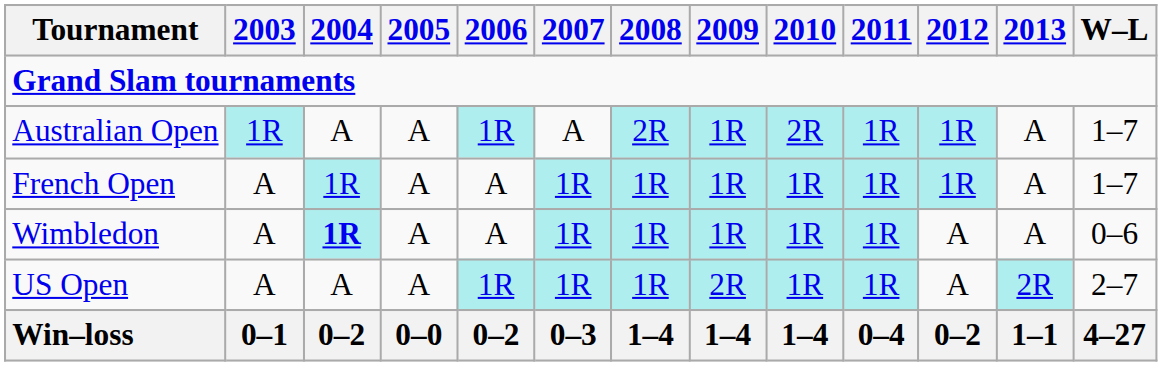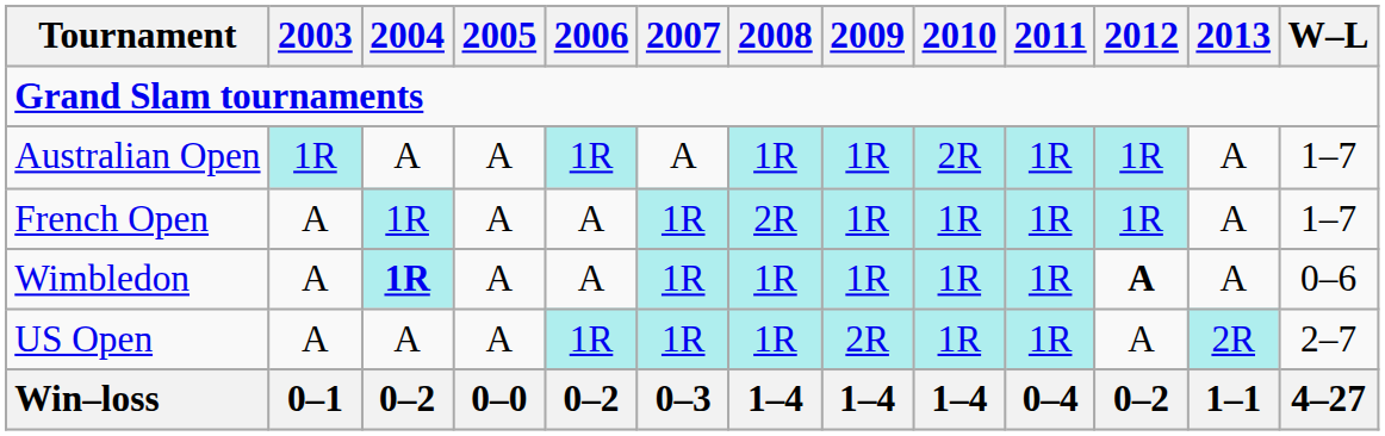Australian Open | 2008: 2R -> 1R
French Open | 2008: 1R -> 2R
Wimbledon | 2012: normal -> bold
